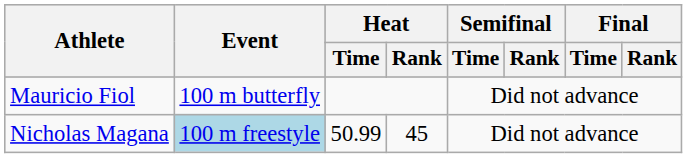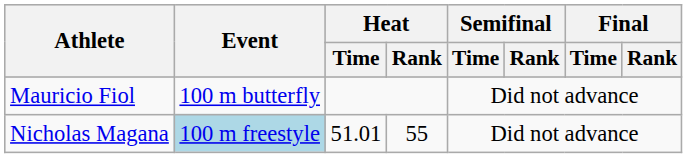Nicholas Magana | Heat / Time: 50.99 -> 51.01
Nicholas Magana | Heat / Rank: 45 -> 55
